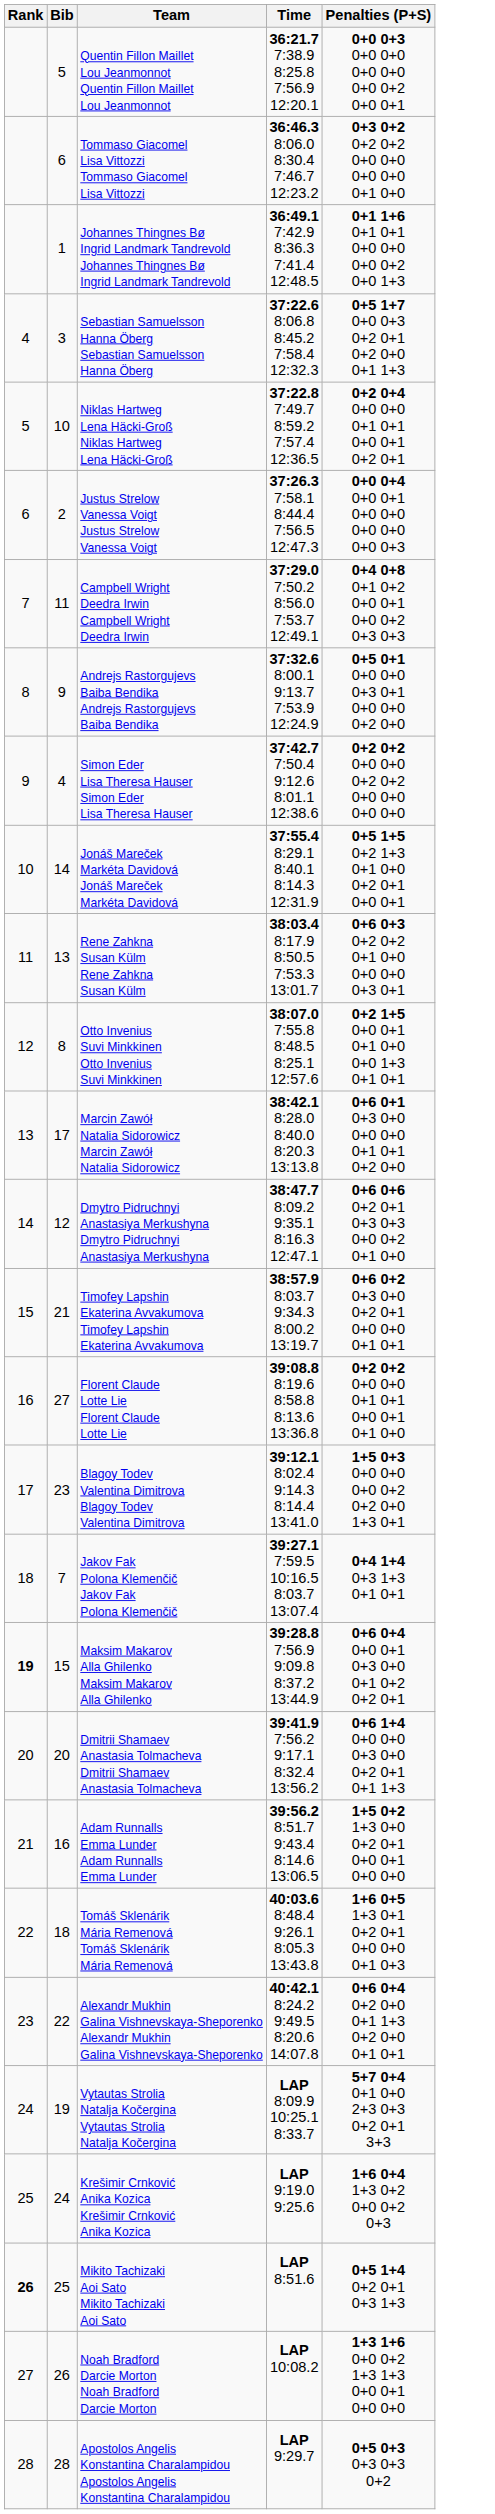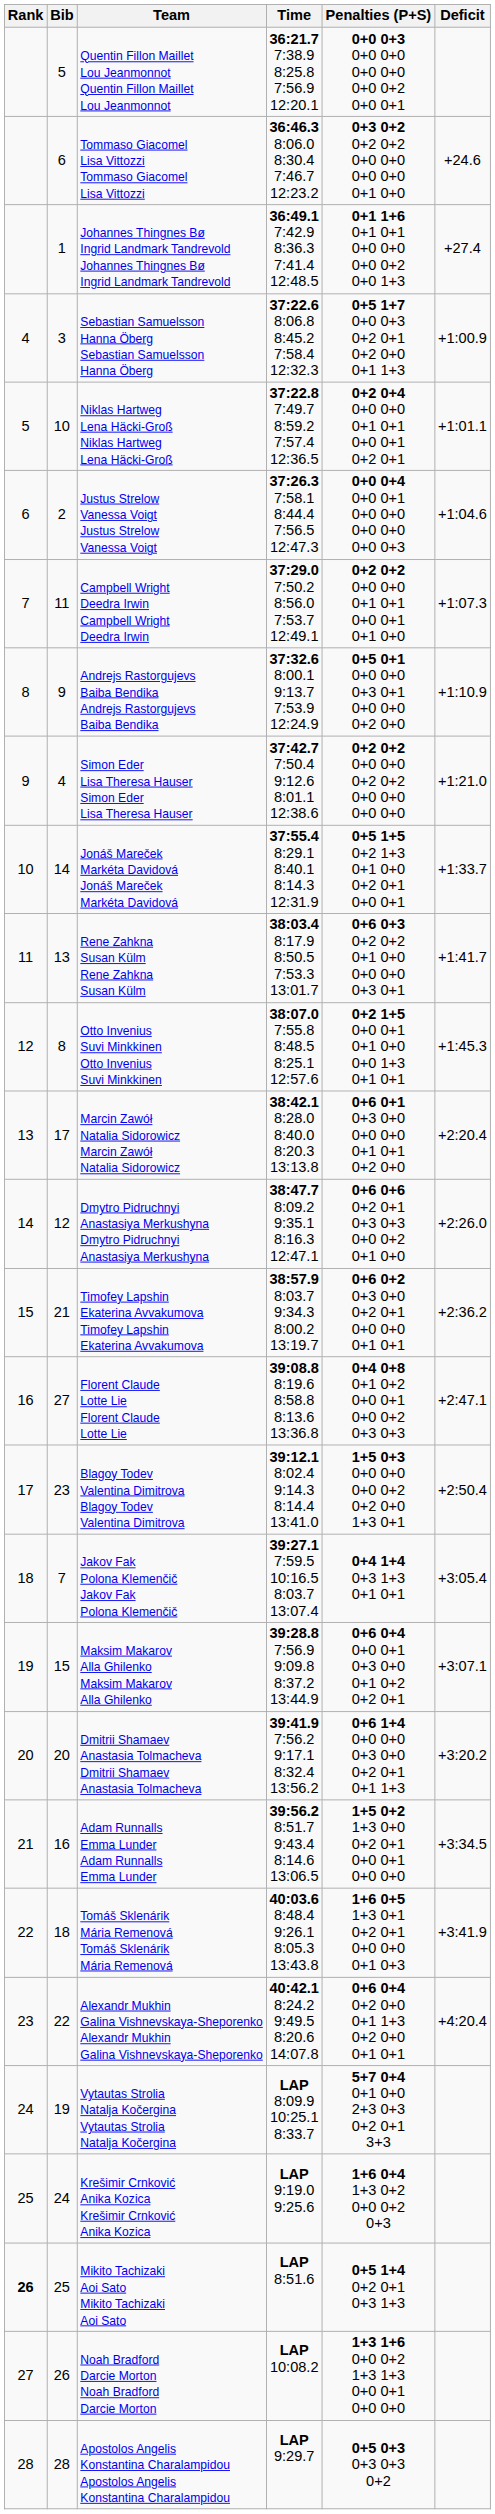+ column: Deficit | +24.6 | +27.4 | +1:00.9 | +1:01.1 | +1:04.6 | +1:07.3 | +1:10.9 | +1:21.0 | +1:33.7 | +1:41.7 | +1:45.3 | +2:20.4 | +2:26.0 | +2:36.2 | +2:47.1 | +2:50.4 | +3:05.4 | +3:07.1 | +3:20.2 | +3:34.5 | +3:41.9 | +4:20.4
Campbell Wright Deedra Irwin Campbell Wright Deedra Irwin | Penalties (P+S): 0+4 0+8 0+1 0+2 0+0 0+1 0+0 0+2 0+3 0+3 -> 0+2 0+2 0+0 0+0 0+1 0+1 0+0 0+1 0+1 0+0
Florent Claude Lotte Lie Florent Claude Lotte Lie | Penalties (P+S): 0+2 0+2 0+0 0+0 0+1 0+1 0+0 0+1 0+1 0+0 -> 0+4 0+8 0+1 0+2 0+0 0+1 0+0 0+2 0+3 0+3
Maksim Makarov Alla Ghilenko Maksim Makarov Alla Ghilenko | Rank: bold -> normal
